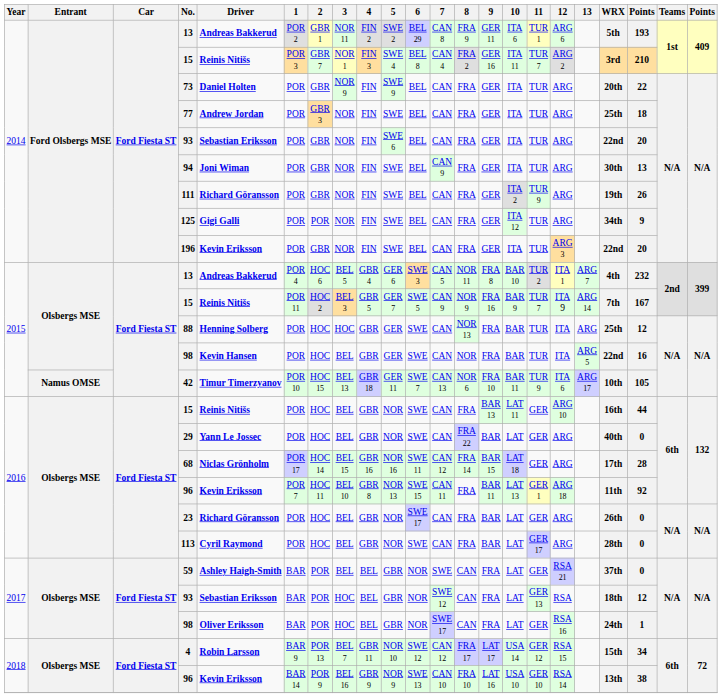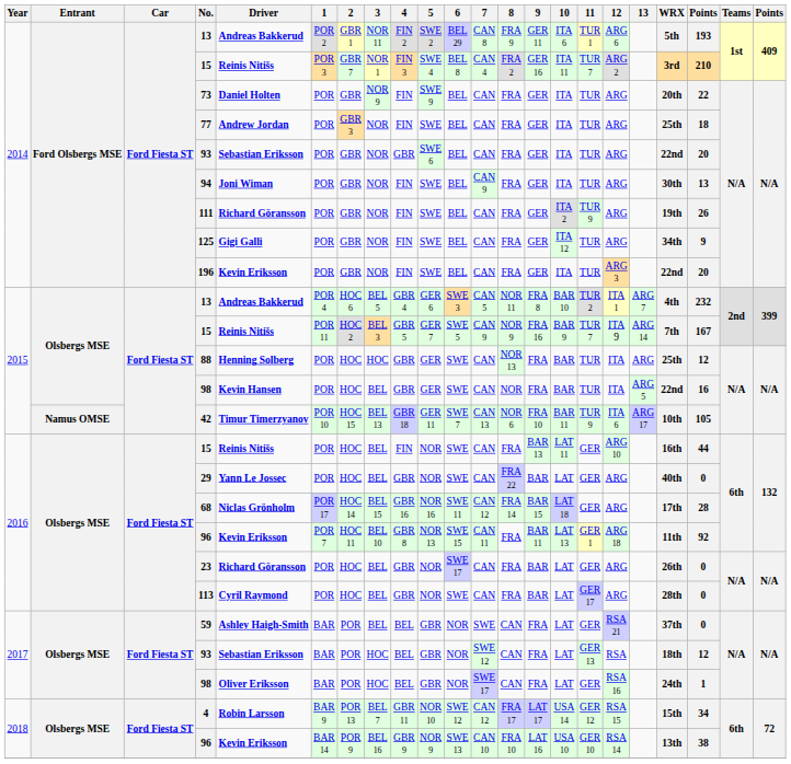2014 / 93 | 4: FIN -> GBR
125 | 2: POR -> GBR
2016 / 15 | 4: GBR -> FIN
